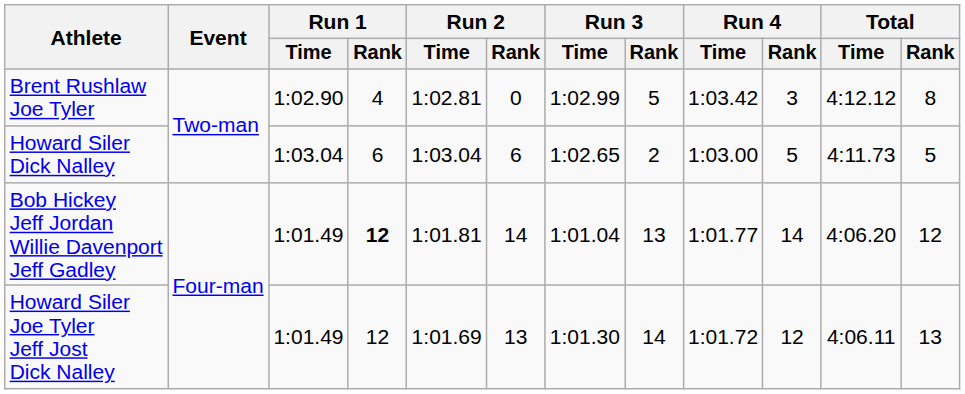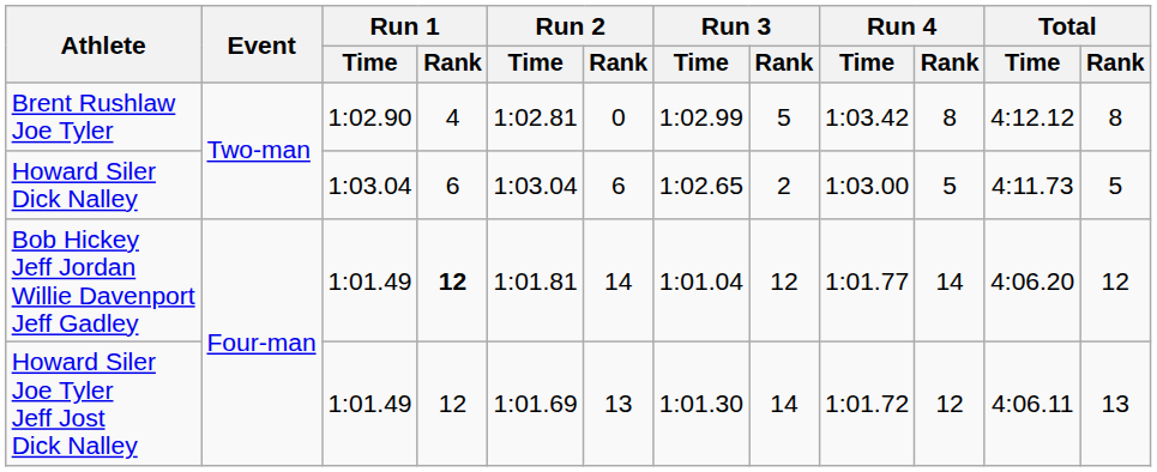Brent Rushlaw Joe Tyler | Run 4 / Rank: 3 -> 8
Bob Hickey Jeff Jordan Willie Davenport Jeff Gadley | Run 3 / Rank: 13 -> 12
